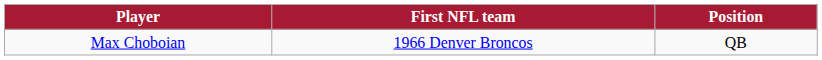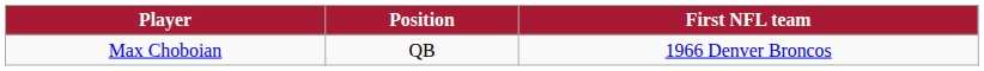columns swapped: Position <-> First NFL team
